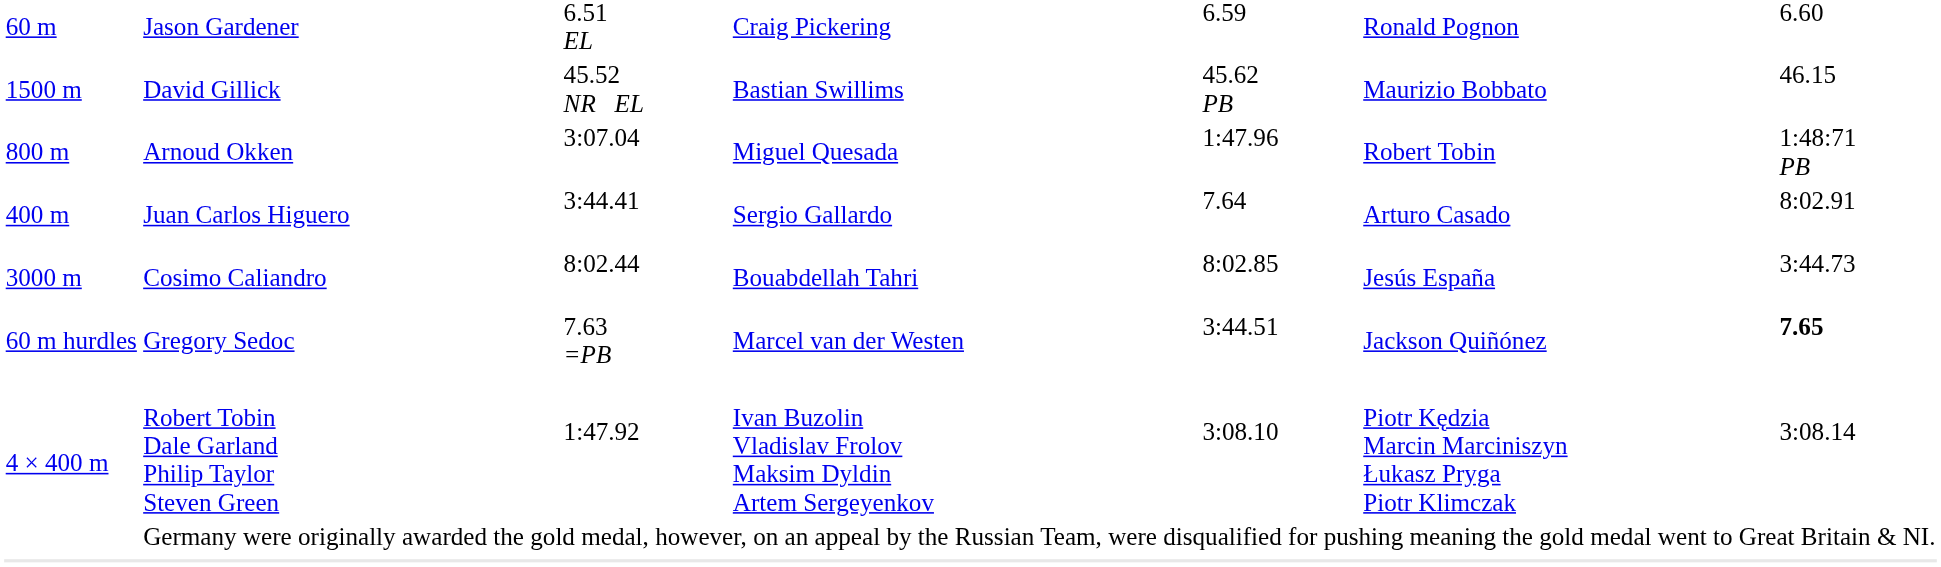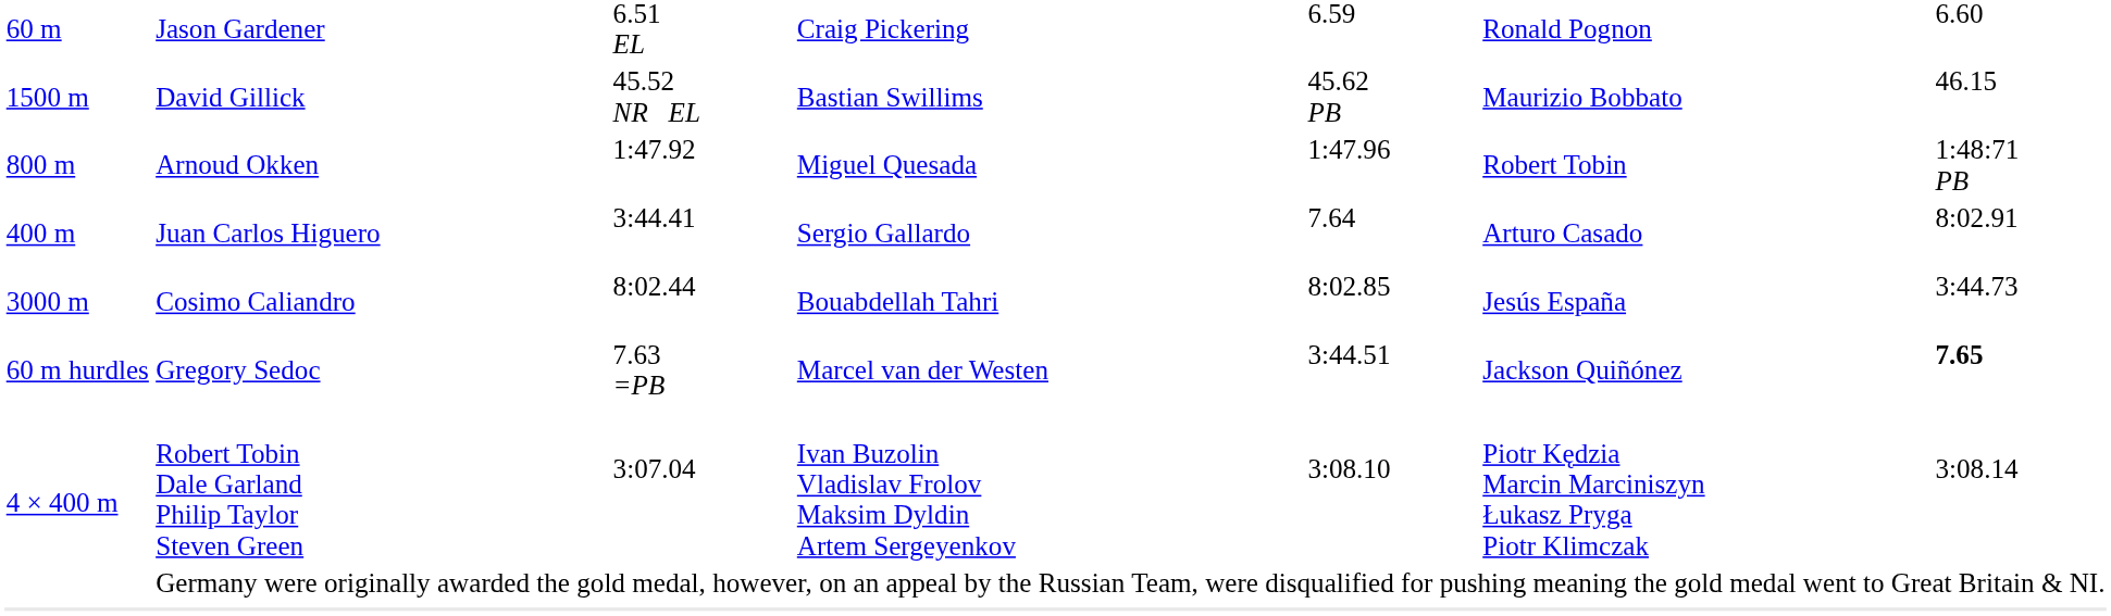Arnoud Okken | column 3: 3:07.04 -> 1:47.92
Robert Tobin Dale Garland Philip Taylor Steven Green | column 3: 1:47.92 -> 3:07.04
